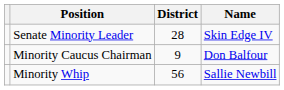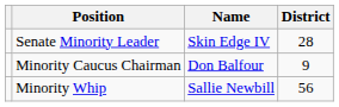columns swapped: Name <-> District
